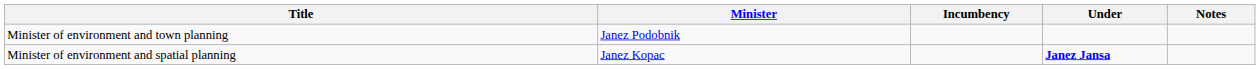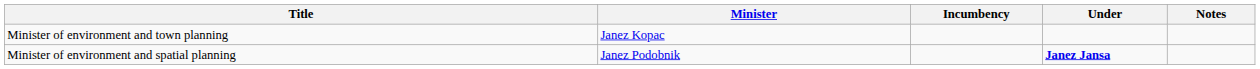Minister of environment and town planning | Minister: Janez Podobnik -> Janez Kopac
Minister of environment and spatial planning | Minister: Janez Kopac -> Janez Podobnik
